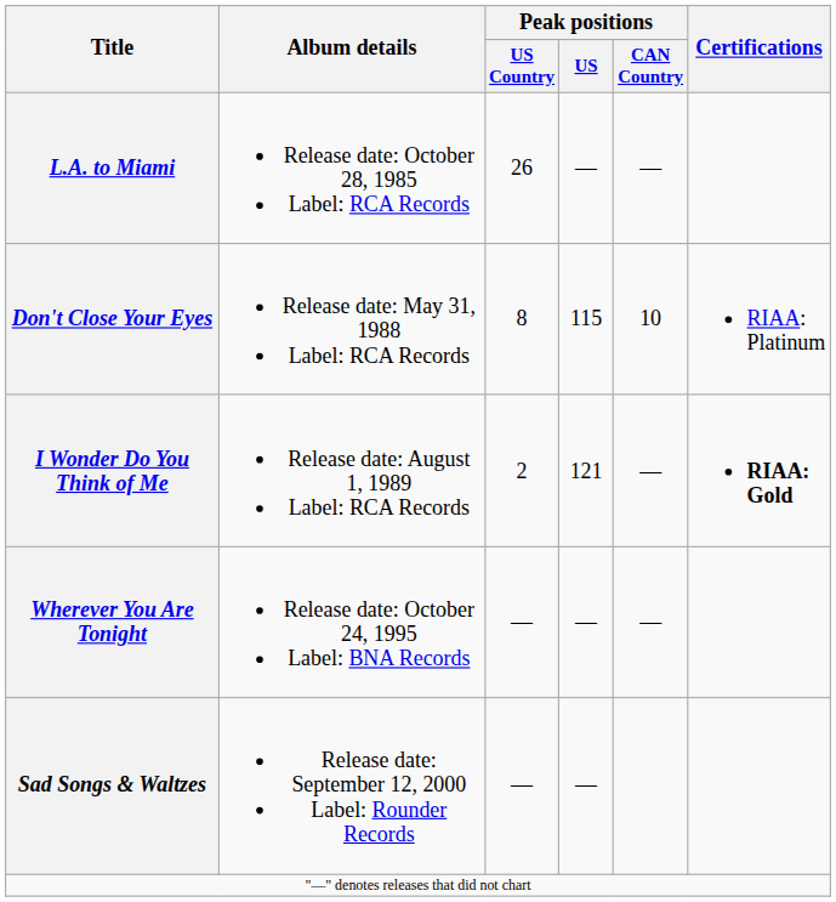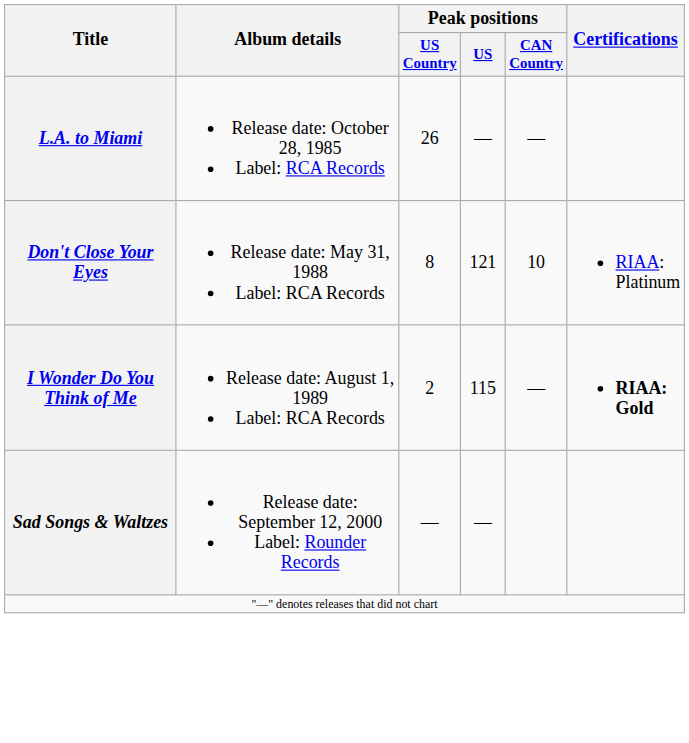Don't Close Your Eyes | Peak positions / US: 115 -> 121
I Wonder Do You Think of Me | Peak positions / US: 121 -> 115
- row: Wherever You Are Tonight | Release date: October 24, 1995 Label: BNA Records | — | — | —
